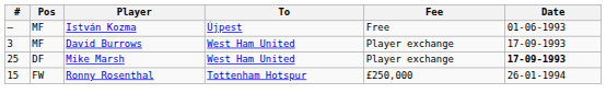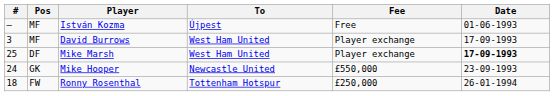+ row: 24 | GK | Mike Hooper | Newcastle United | £550,000 | 23-09-1993
Ronny Rosenthal | #: 15 -> 18
